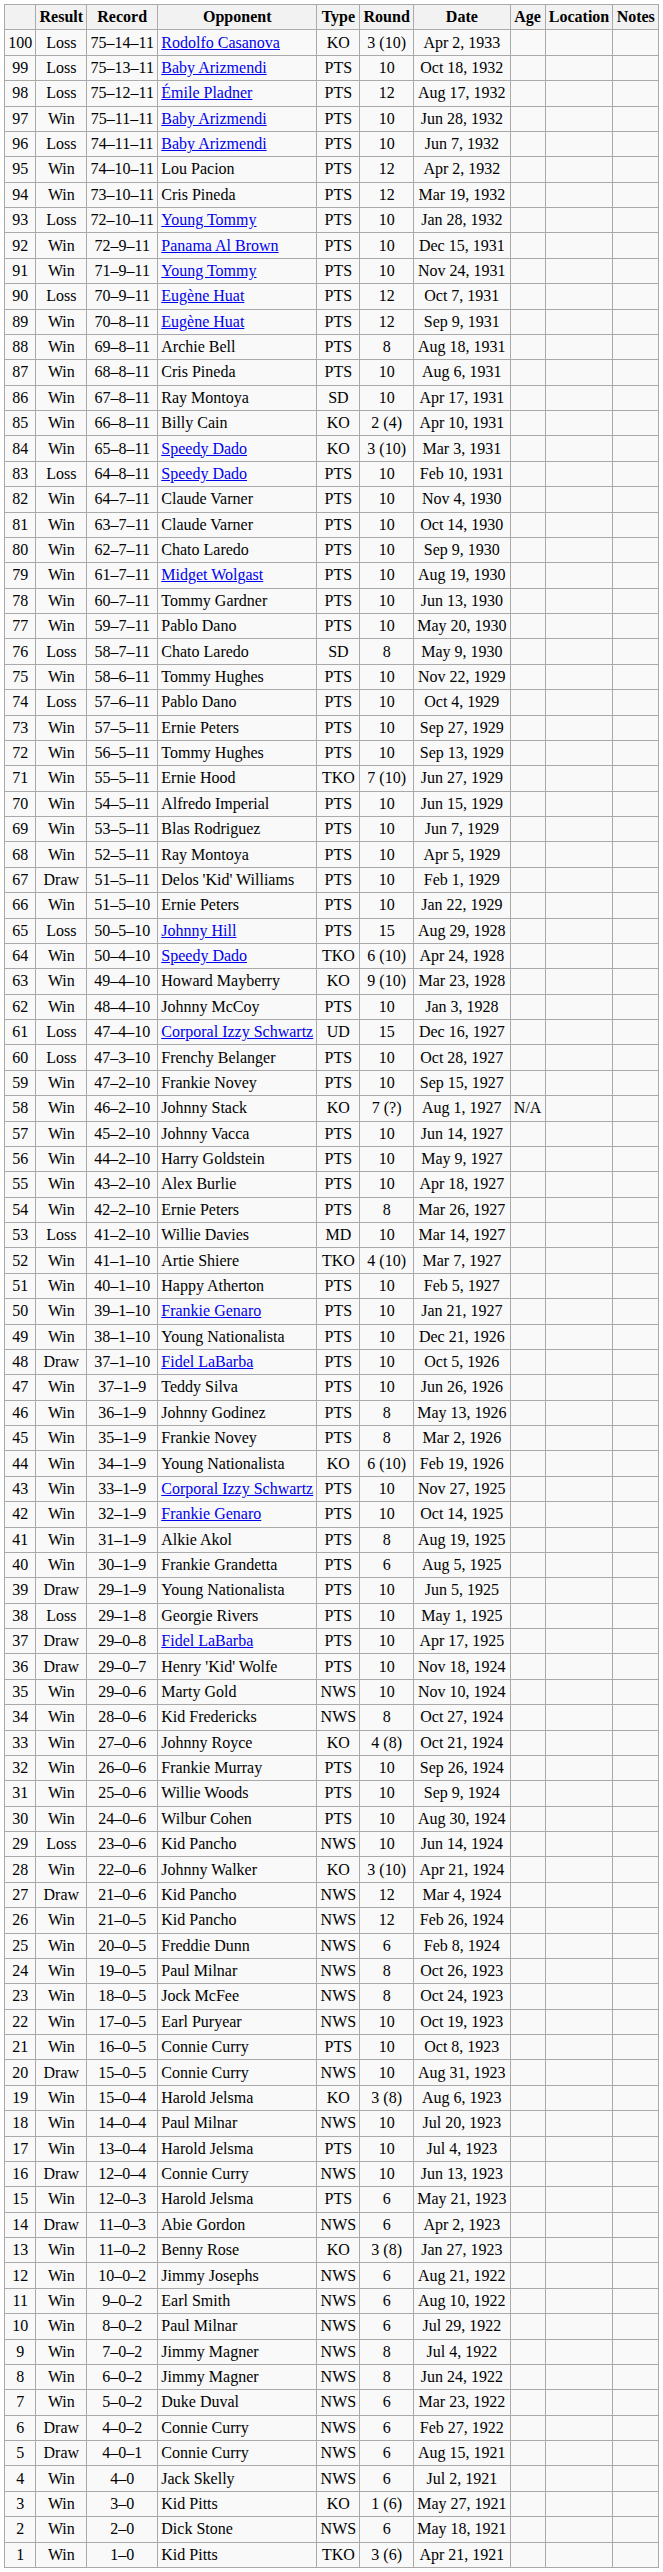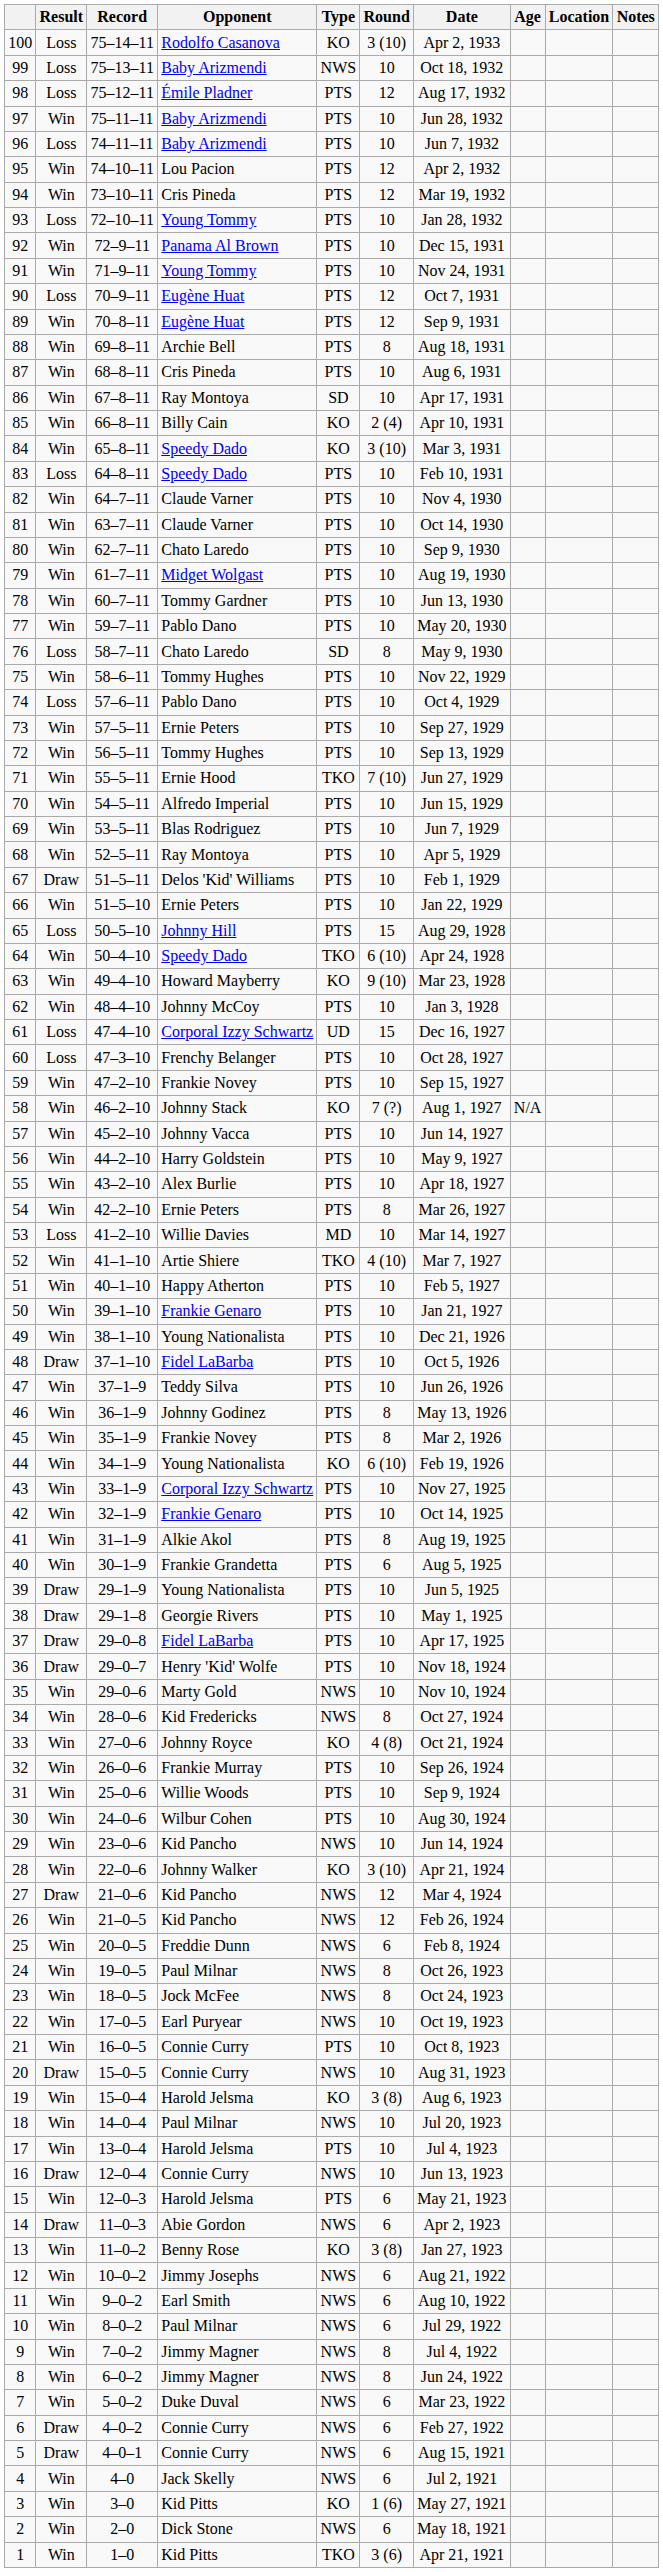99 | Type: PTS -> NWS
38 | Result: Loss -> Draw
29 | Result: Loss -> Win
